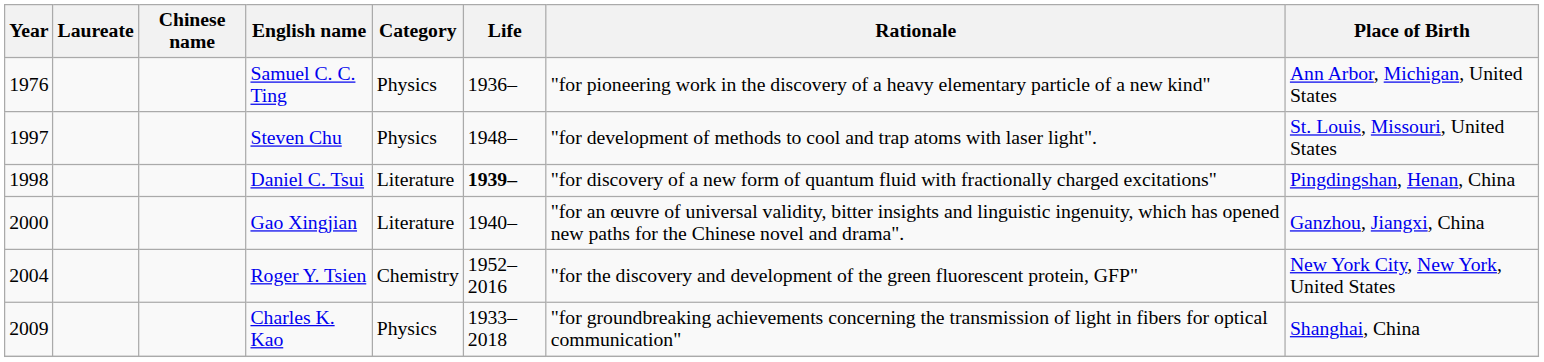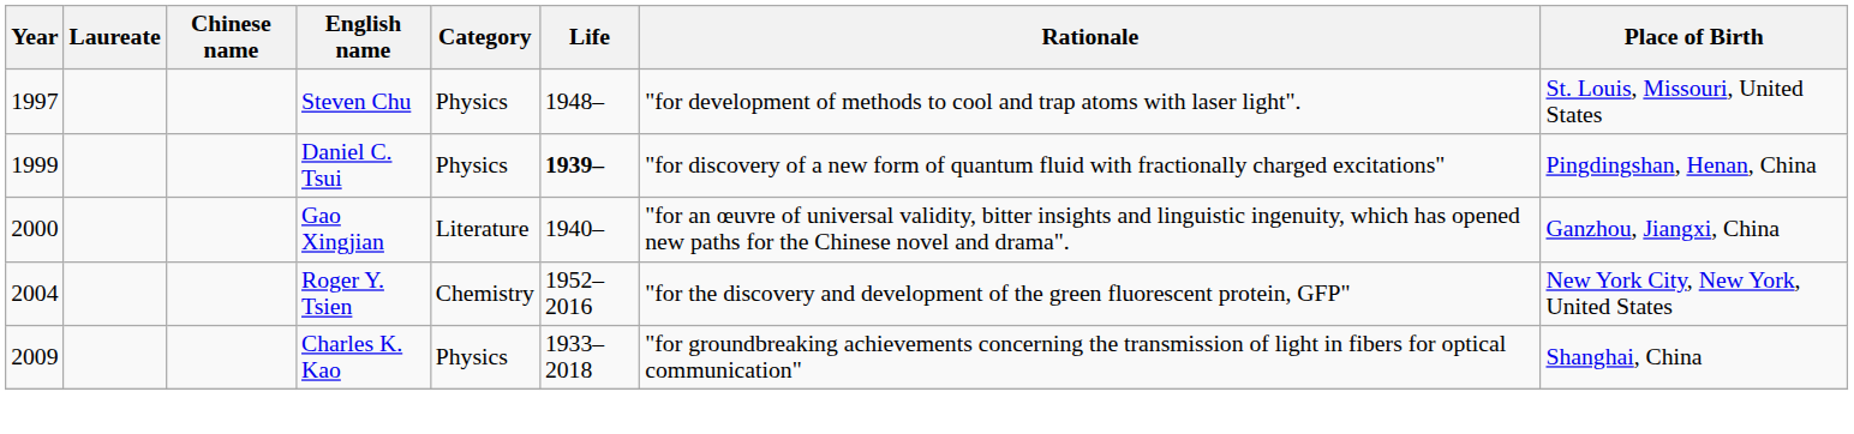- row: 1976 | Samuel C. C. Ting | Physics | 1936– | "for pioneering work in the discovery of a heavy elementary particle of a new kind" | Ann Arbor, Michigan, United States
Daniel C. Tsui | Year: 1998 -> 1999
Daniel C. Tsui | Category: Literature -> Physics
